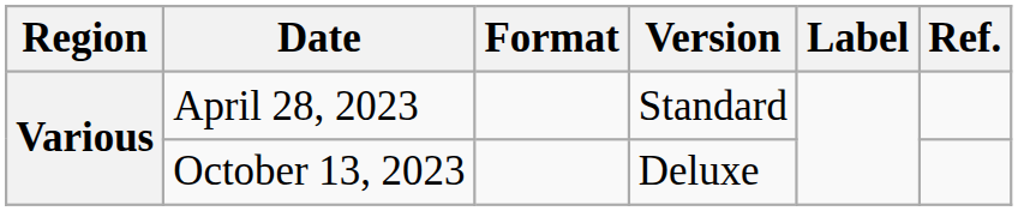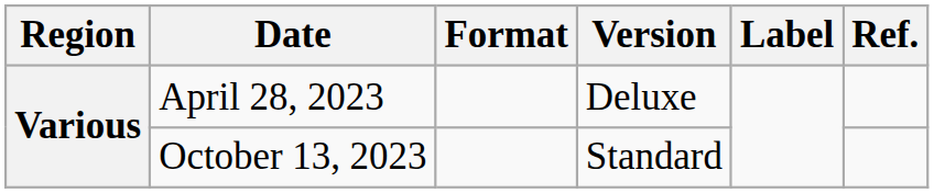April 28, 2023 | Version: Standard -> Deluxe
October 13, 2023 | Version: Deluxe -> Standard
